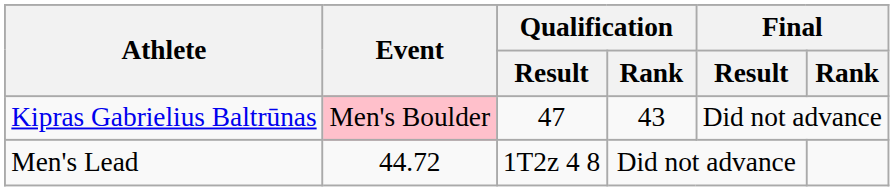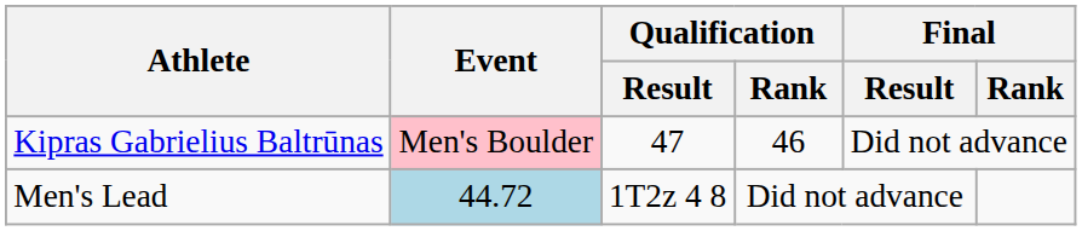Kipras Gabrielius Baltrūnas | Qualification / Rank: 43 -> 46
Men's Lead | Event: no background -> lightblue background
